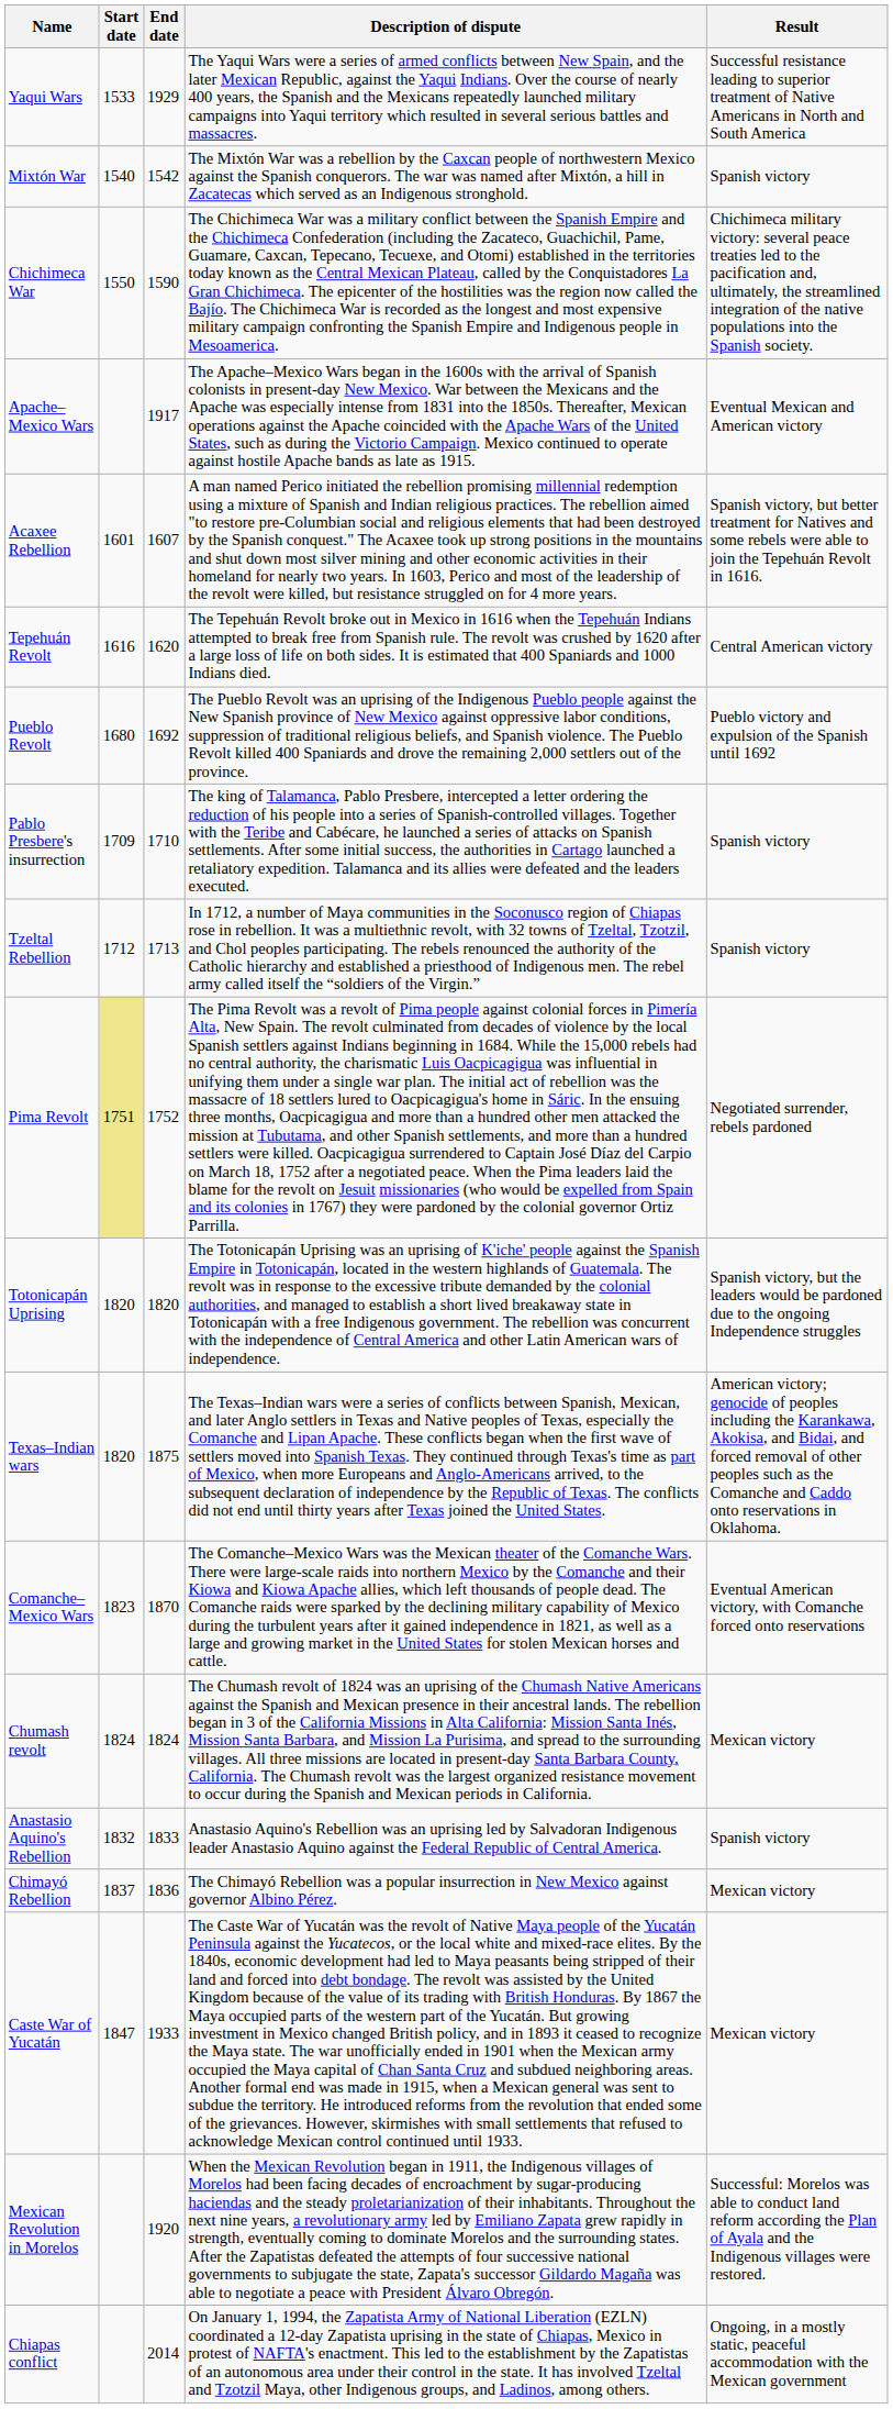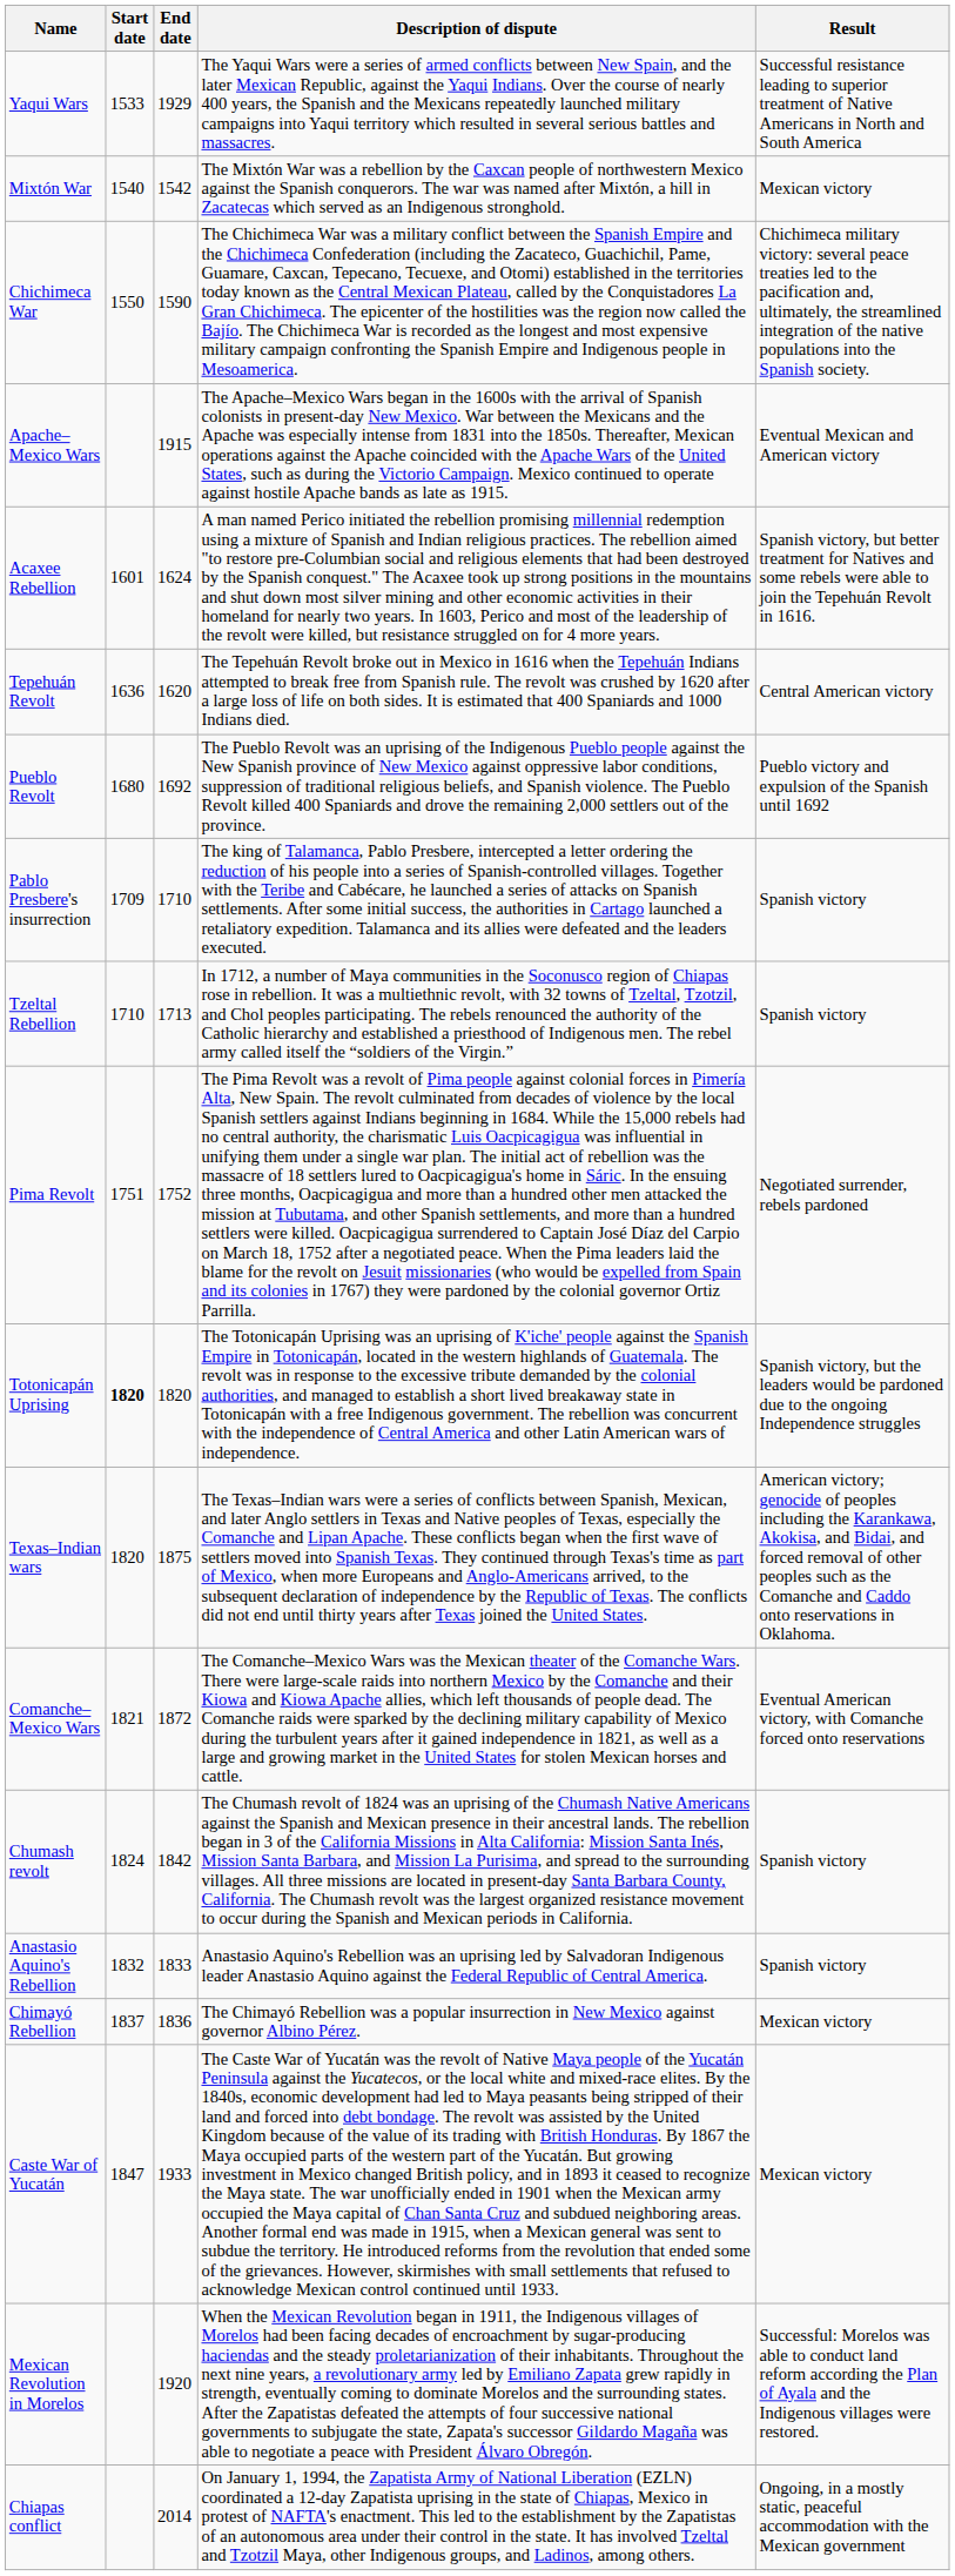Mixtón War | Result: Spanish victory -> Mexican victory
Apache–Mexico Wars | End date: 1917 -> 1915
Acaxee Rebellion | End date: 1607 -> 1624
Tepehuán Revolt | Start date: 1616 -> 1636
Tzeltal Rebellion | Start date: 1712 -> 1710
Pima Revolt | Start date: khaki background -> no background
Totonicapán Uprising | Start date: normal -> bold
Comanche–Mexico Wars | Start date: 1823 -> 1821
Comanche–Mexico Wars | End date: 1870 -> 1872
Chumash revolt | End date: 1824 -> 1842
Chumash revolt | Result: Mexican victory -> Spanish victory
